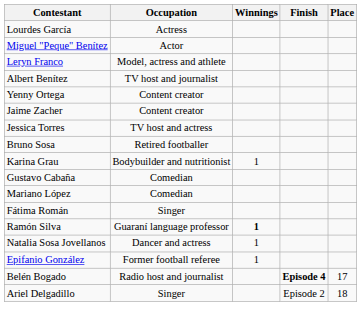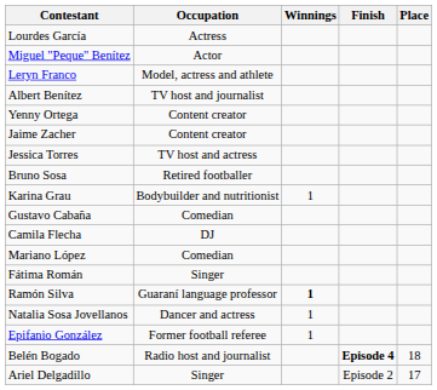+ row: Camila Flecha | DJ
Belén Bogado | Place: 17 -> 18
Ariel Delgadillo | Place: 18 -> 17
